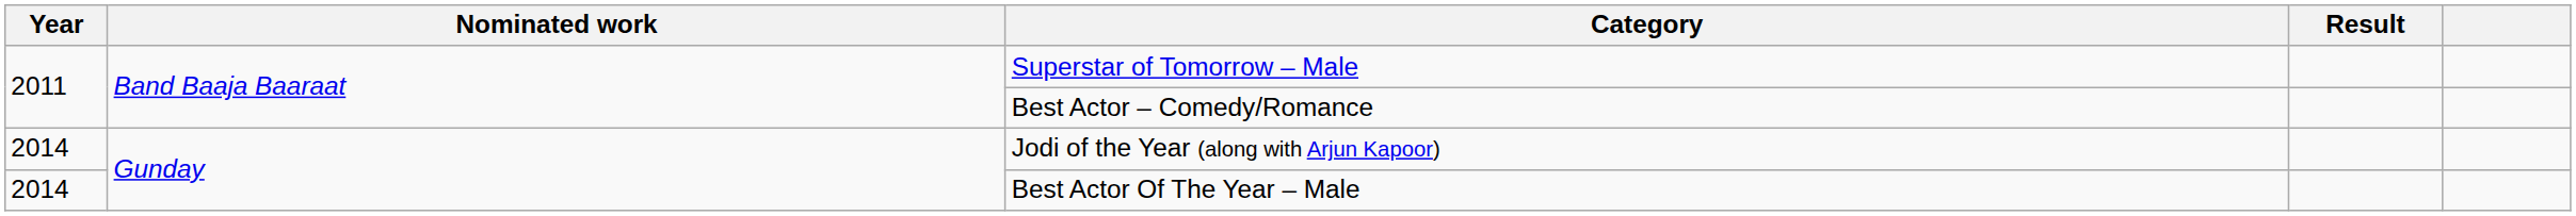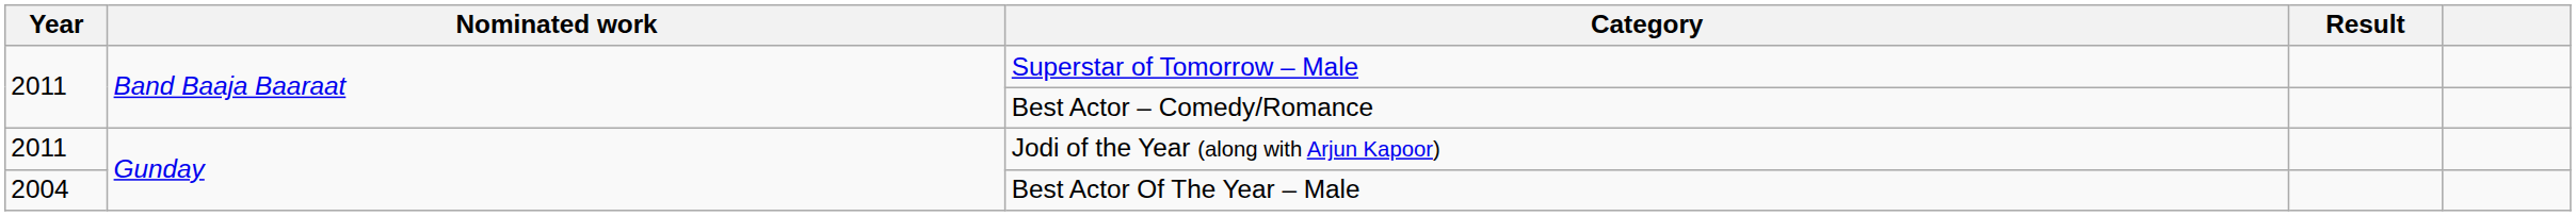Jodi of the Year (along with Arjun Kapoor) | Year: 2014 -> 2011
Best Actor Of The Year – Male | Year: 2014 -> 2004
